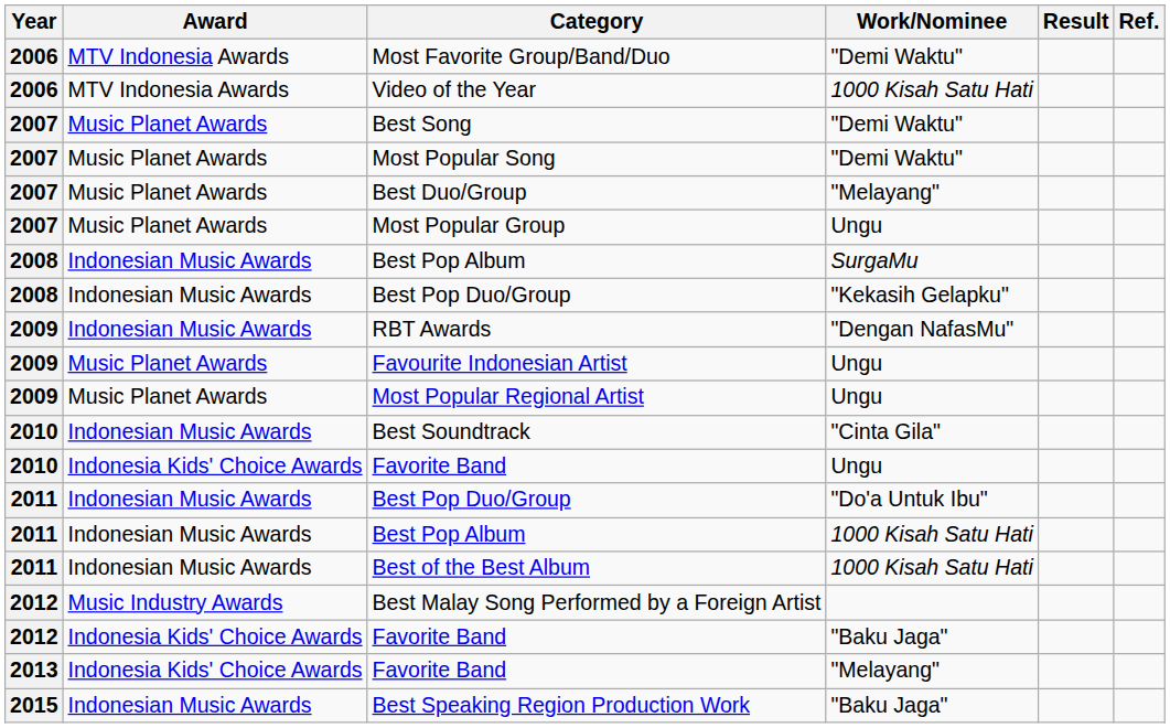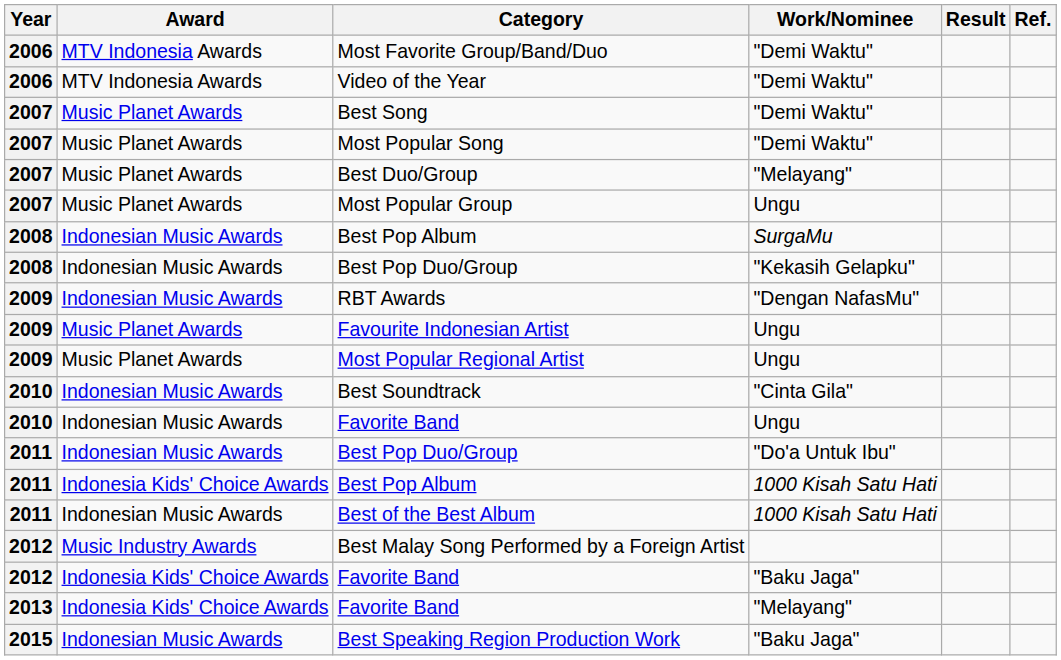Video of the Year | Work/Nominee: 1000 Kisah Satu Hati -> "Demi Waktu"
2010 / Favorite Band | Award: Indonesia Kids' Choice Awards -> Indonesian Music Awards
2011 / Best Pop Album | Award: Indonesian Music Awards -> Indonesia Kids' Choice Awards
